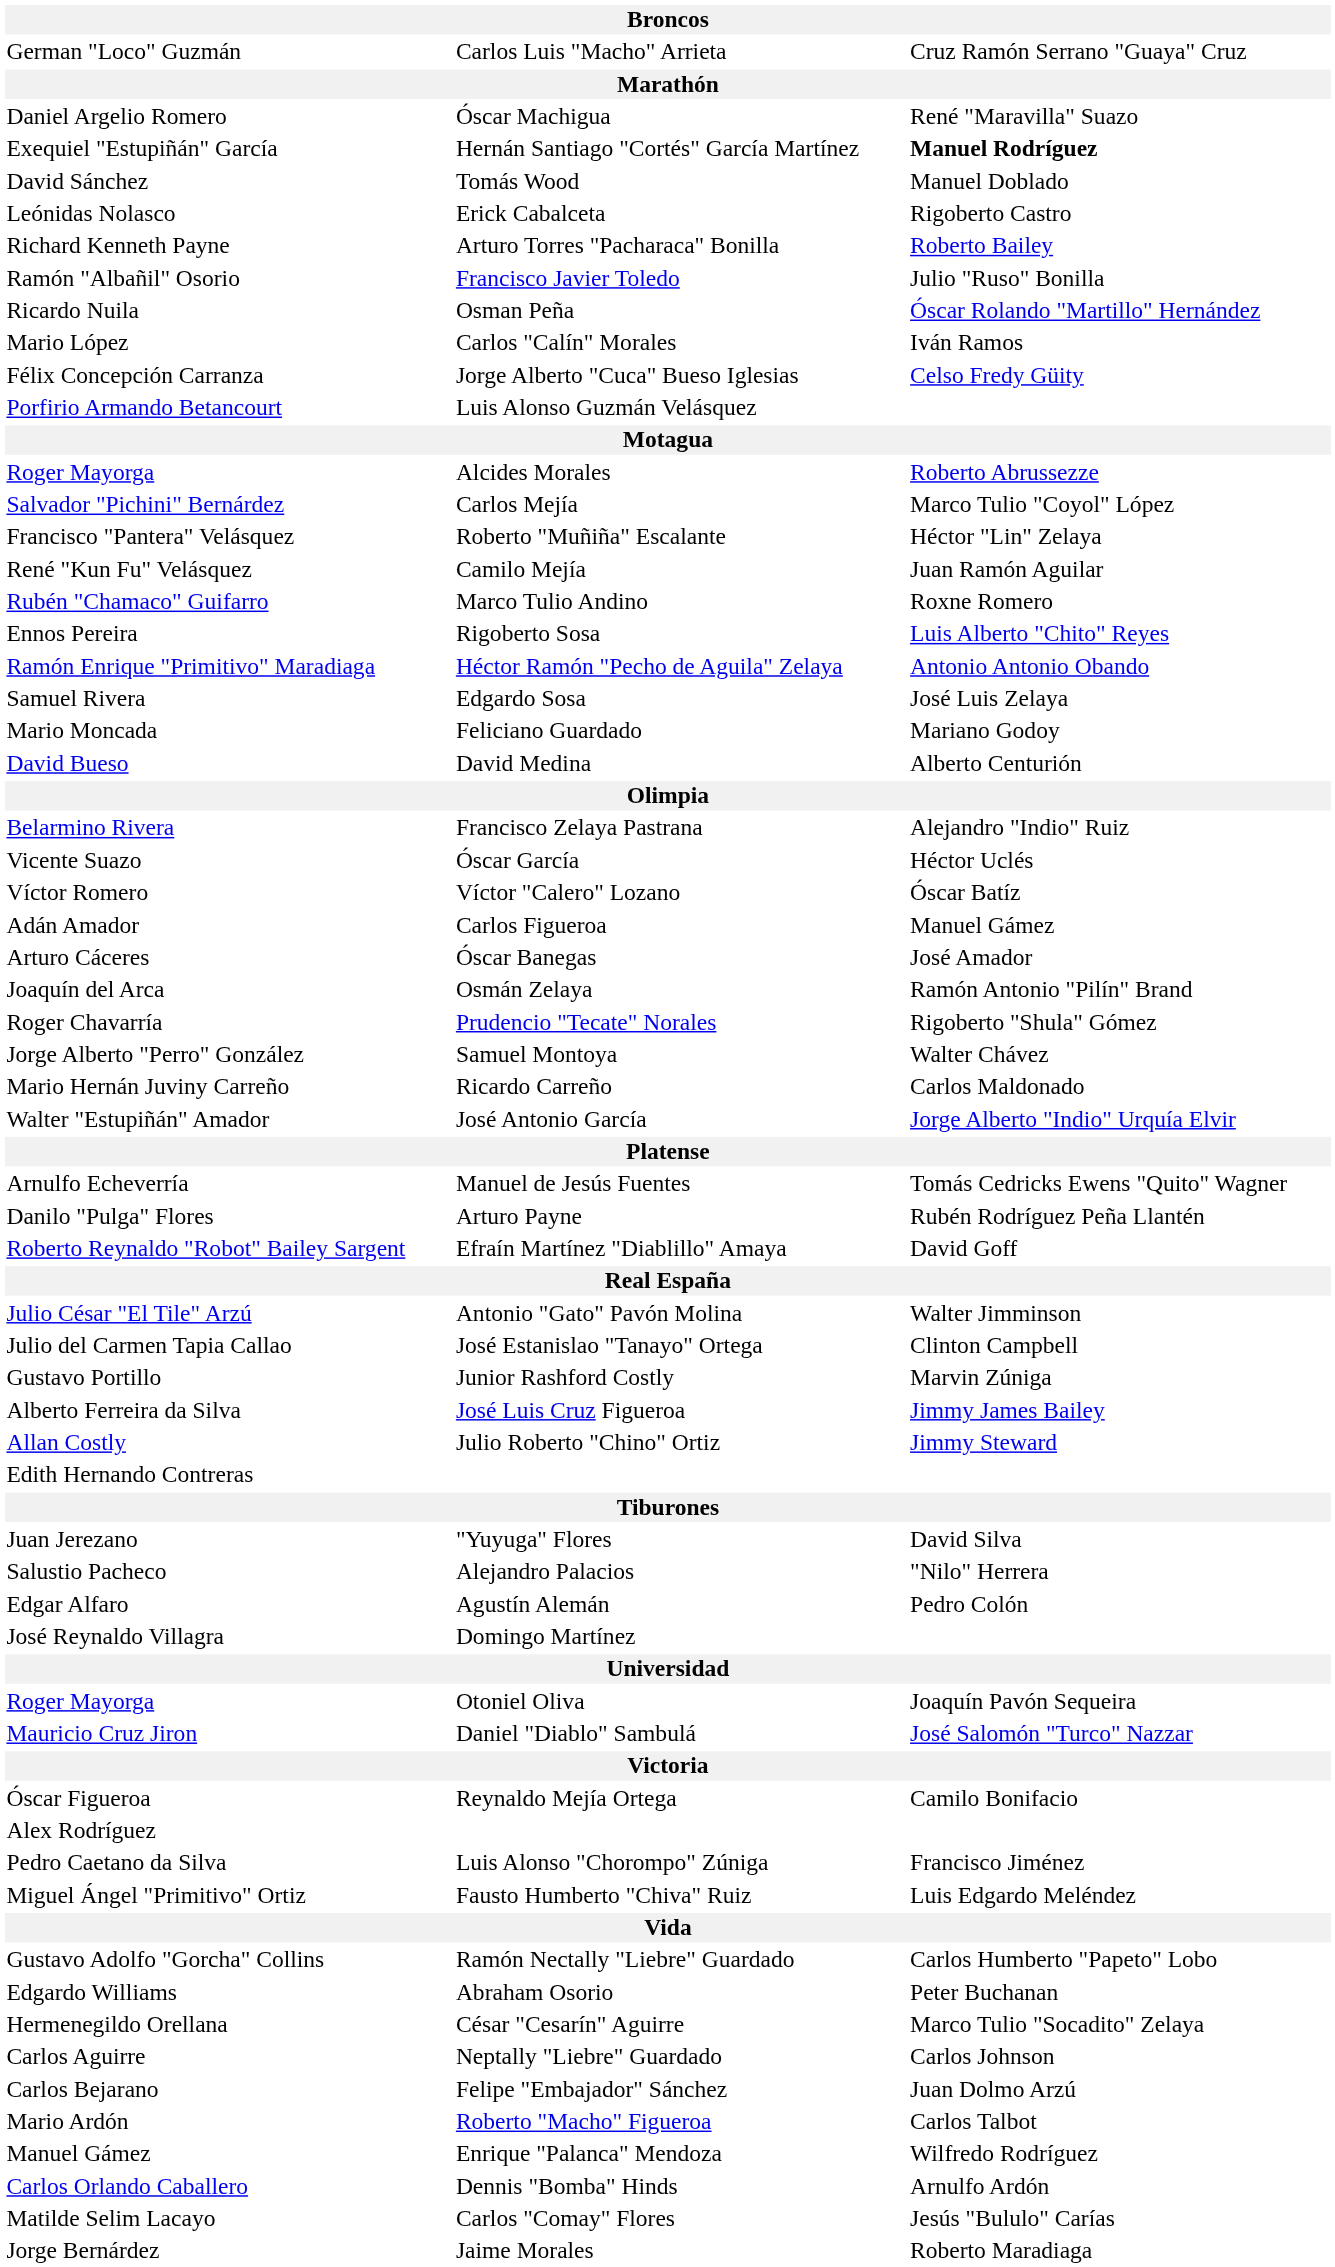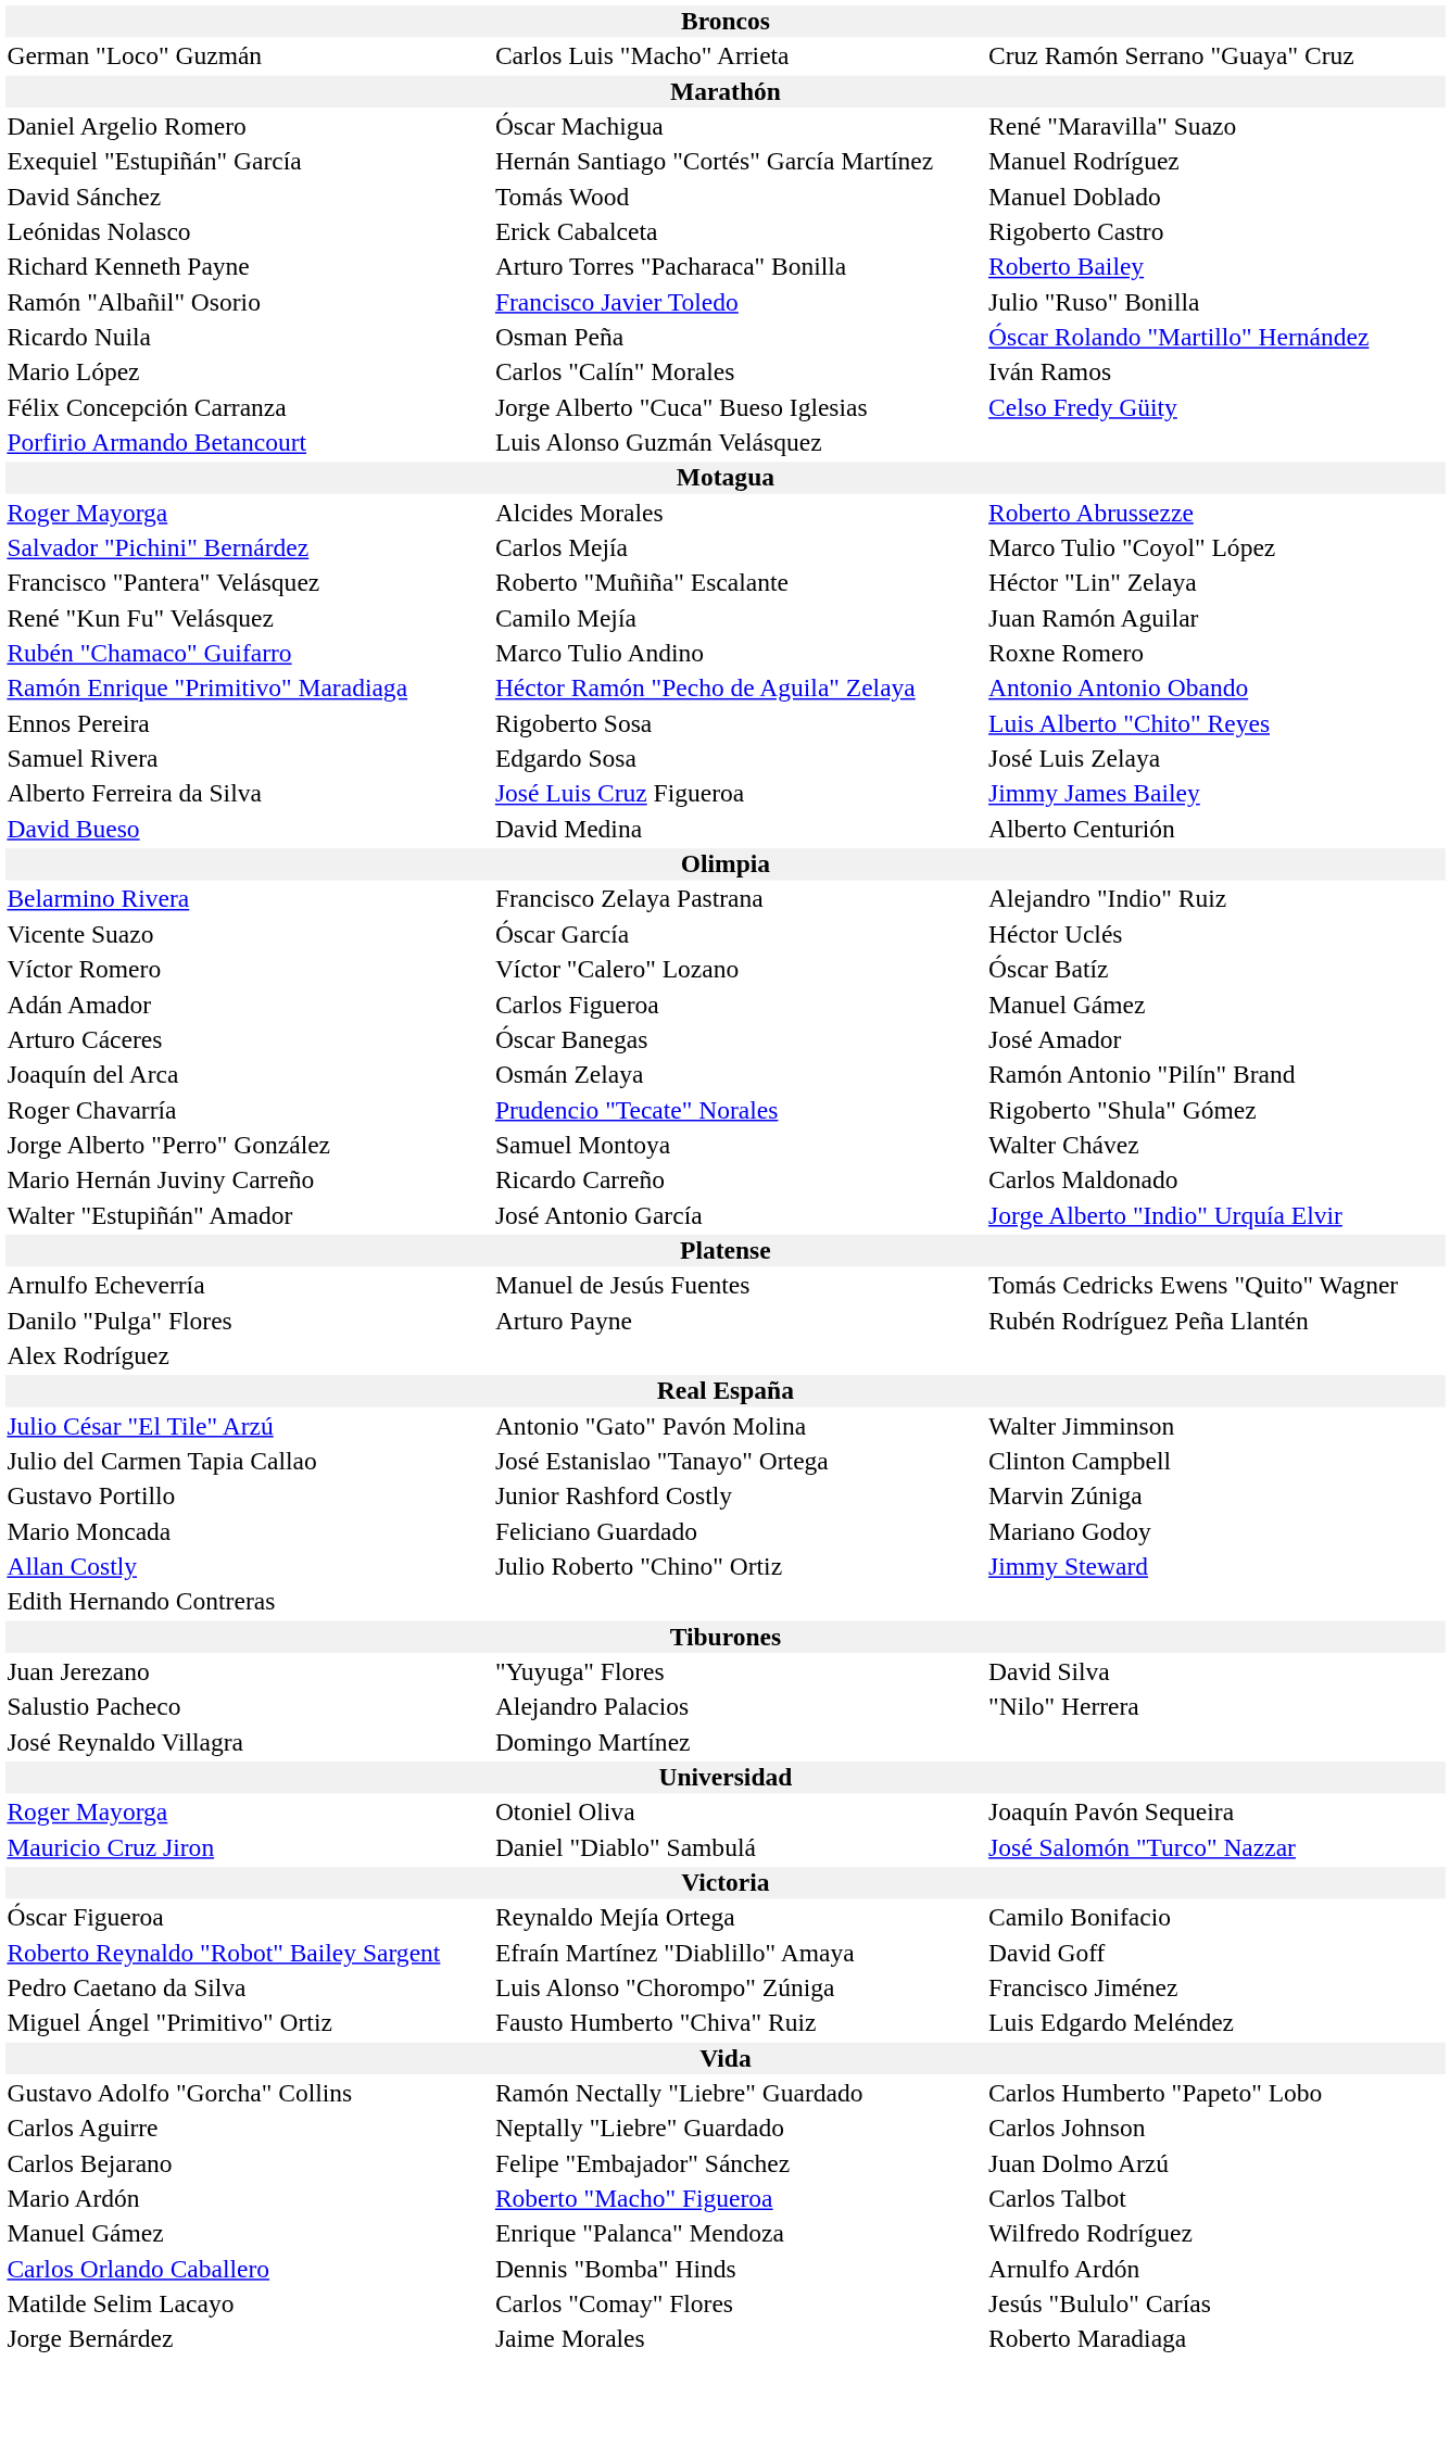Exequiel "Estupiñán" García | column 3: bold -> normal
rows swapped: Ennos Pereira <-> Ramón Enrique "Primitivo" Maradiaga
rows swapped: Mario Moncada <-> Alberto Ferreira da Silva
rows swapped: Alex Rodríguez <-> Roberto Reynaldo "Robot" Bailey Sargent
- row: Edgar Alfaro | Agustín Alemán | Pedro Colón
- row: Edgardo Williams | Abraham Osorio | Peter Buchanan
- row: Hermenegildo Orellana | César "Cesarín" Aguirre | Marco Tulio "Socadito" Zelaya
